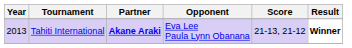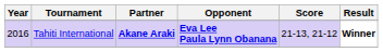Tahiti International | Year: 2013 -> 2016
Tahiti International | Opponent: normal -> bold
